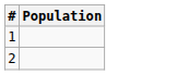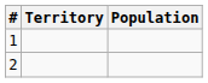+ column: Territory
